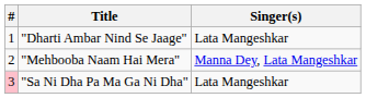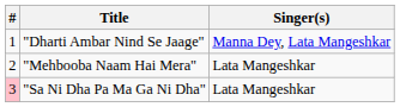"Dharti Ambar Nind Se Jaage" | Singer(s): Lata Mangeshkar -> Manna Dey, Lata Mangeshkar
"Mehbooba Naam Hai Mera" | Singer(s): Manna Dey, Lata Mangeshkar -> Lata Mangeshkar
